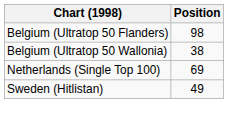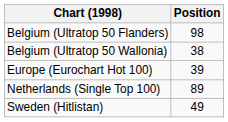+ row: Europe (Eurochart Hot 100) | 39
Netherlands (Single Top 100) | Position: 69 -> 89
